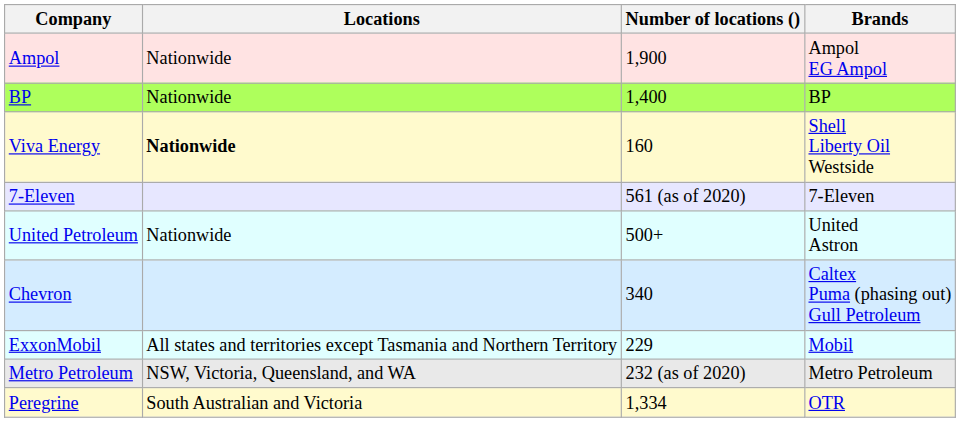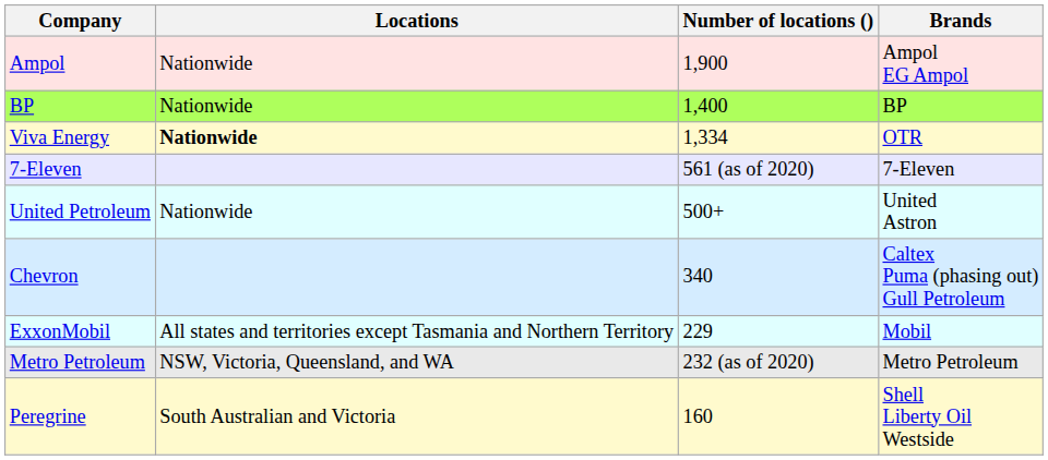Viva Energy | Number of locations (): 160 -> 1,334
Viva Energy | Brands: Shell Liberty Oil Westside -> OTR
Peregrine | Number of locations (): 1,334 -> 160
Peregrine | Brands: OTR -> Shell Liberty Oil Westside
